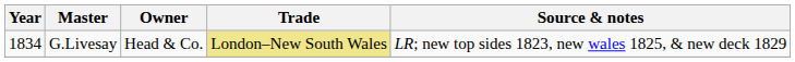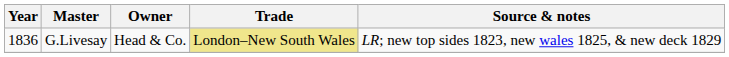G.Livesay | Year: 1834 -> 1836
